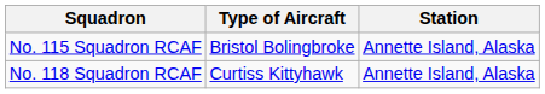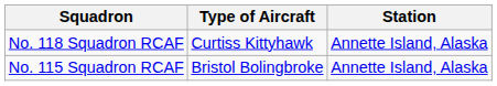rows swapped: No. 115 Squadron RCAF <-> No. 118 Squadron RCAF
